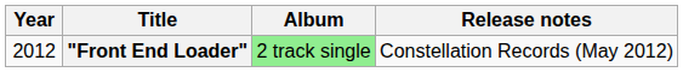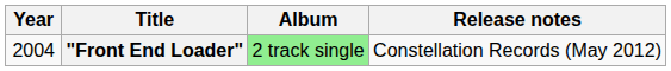"Front End Loader" | Year: 2012 -> 2004
